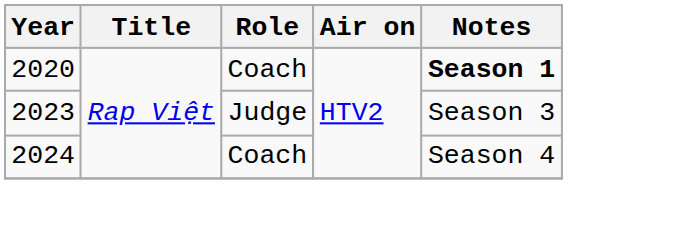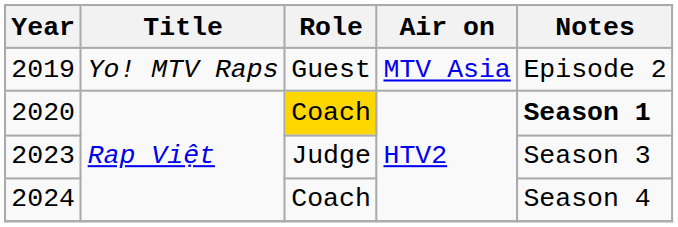+ row: 2019 | Yo! MTV Raps | Guest | MTV Asia | Episode 2
2020 | Role: no background -> gold background
